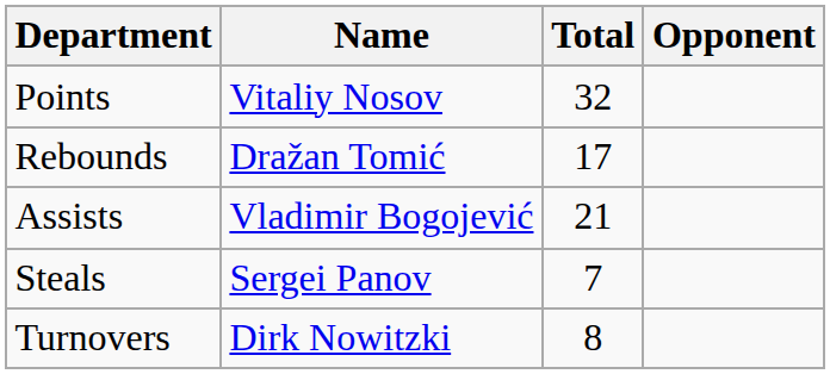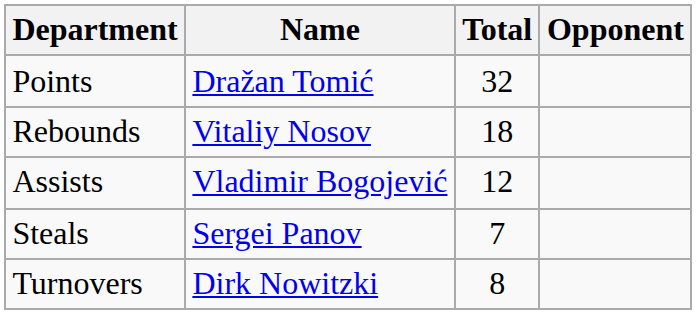Points | Name: Vitaliy Nosov -> Dražan Tomić
Rebounds | Name: Dražan Tomić -> Vitaliy Nosov
Rebounds | Total: 17 -> 18
Assists | Total: 21 -> 12
